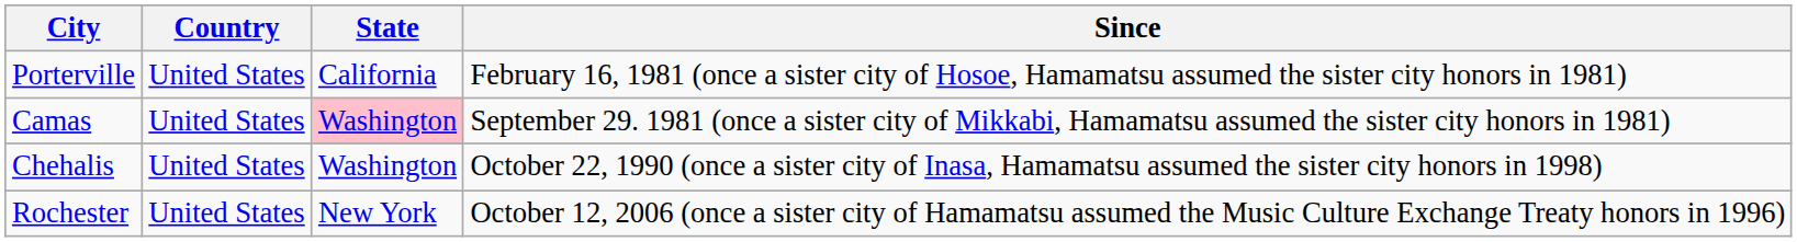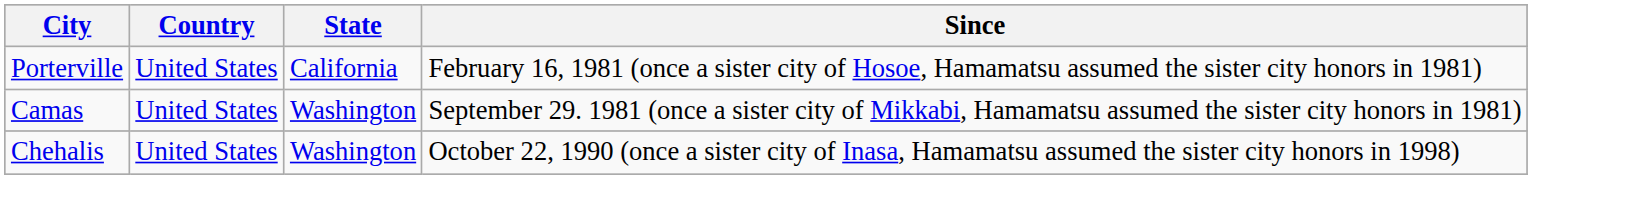Camas | State: pink background -> no background
- row: Rochester | United States | New York | October 12, 2006 (once a sister city of Hamamatsu assumed the Music Culture Exchange Treaty honors in 1996)
